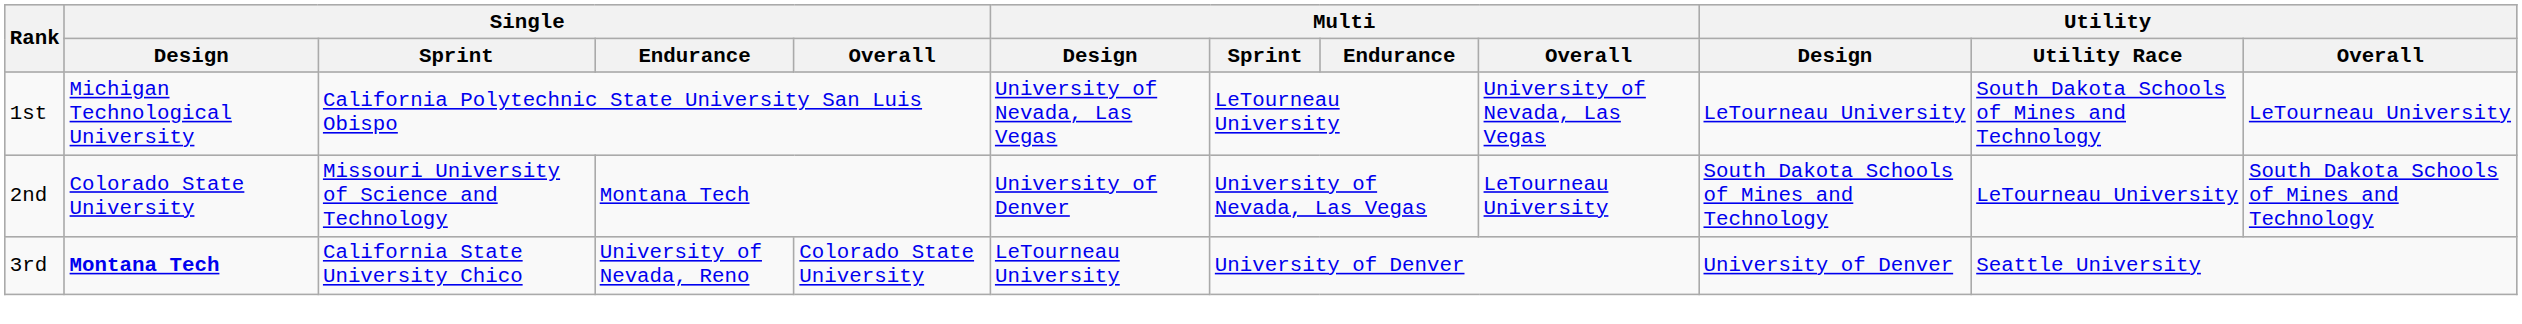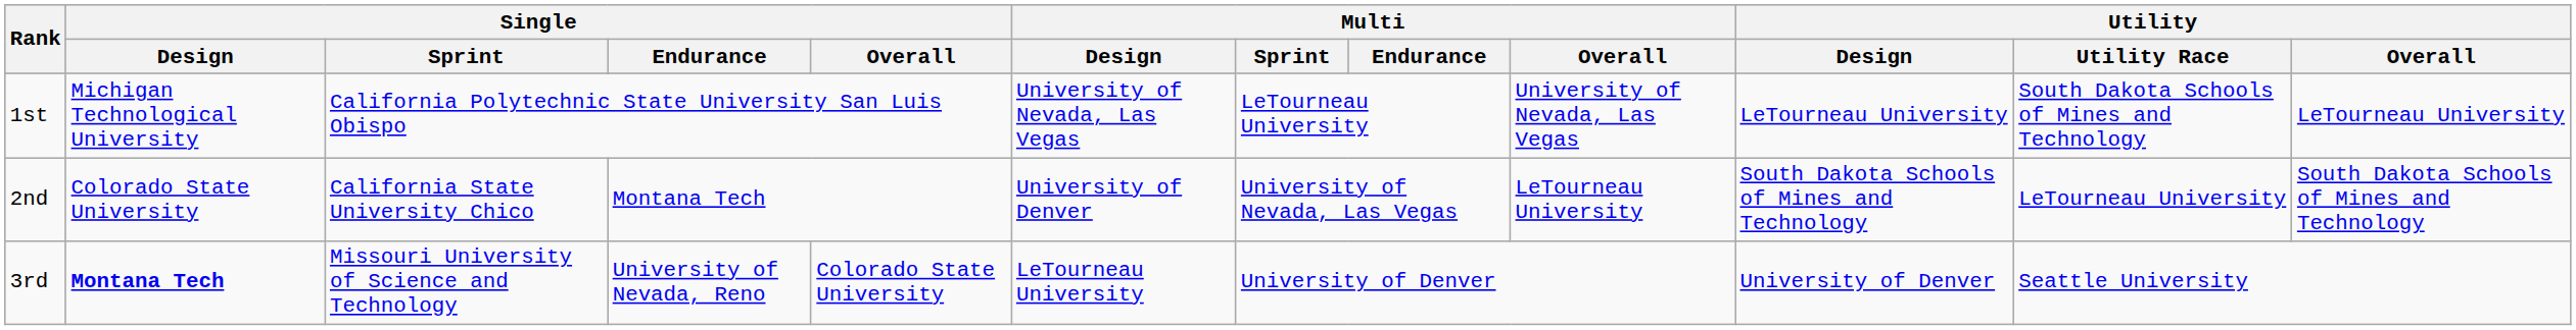2nd | Single / Sprint: Missouri University of Science and Technology -> California State University Chico
3rd | Single / Sprint: California State University Chico -> Missouri University of Science and Technology
